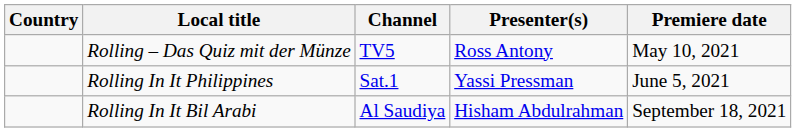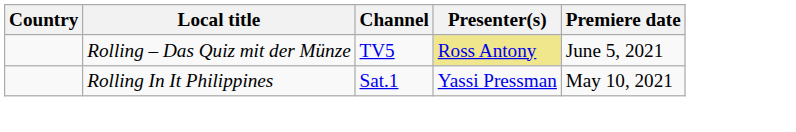Rolling – Das Quiz mit der Münze | Presenter(s): no background -> khaki background
Rolling – Das Quiz mit der Münze | Premiere date: May 10, 2021 -> June 5, 2021
Rolling In It Philippines | Premiere date: June 5, 2021 -> May 10, 2021
- row: Rolling In It Bil Arabi | Al Saudiya | Hisham Abdulrahman | September 18, 2021
